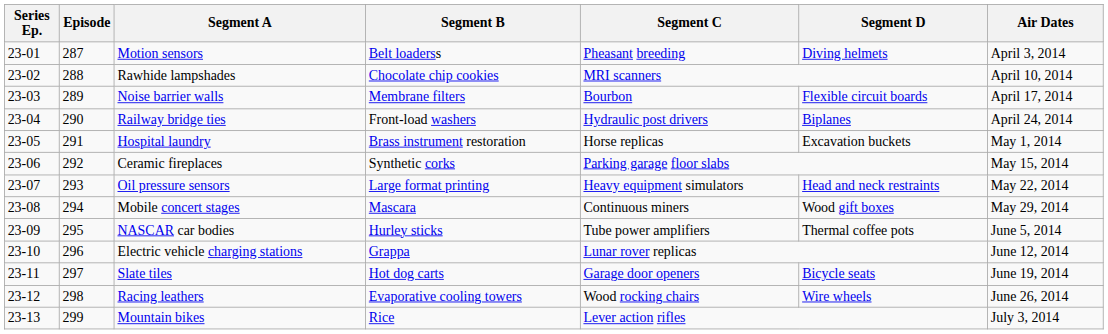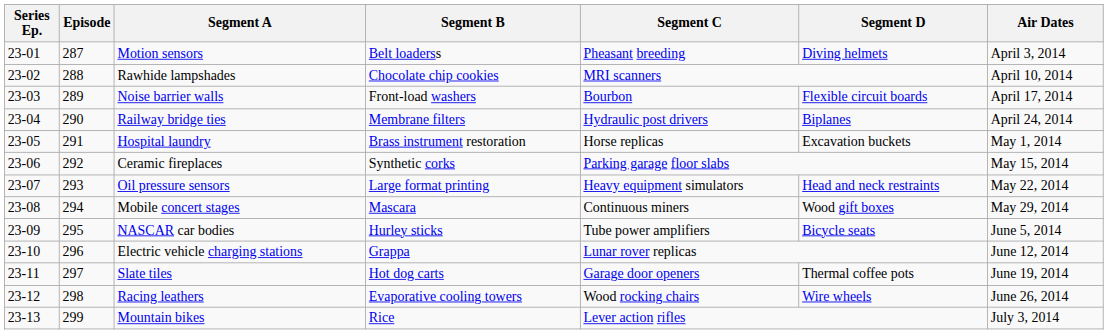Noise barrier walls | Segment B: Membrane filters -> Front-load washers
Railway bridge ties | Segment B: Front-load washers -> Membrane filters
NASCAR car bodies | Segment D: Thermal coffee pots -> Bicycle seats
Slate tiles | Segment D: Bicycle seats -> Thermal coffee pots
